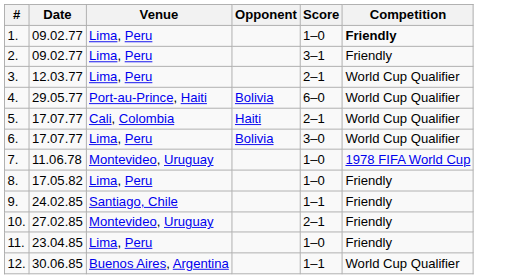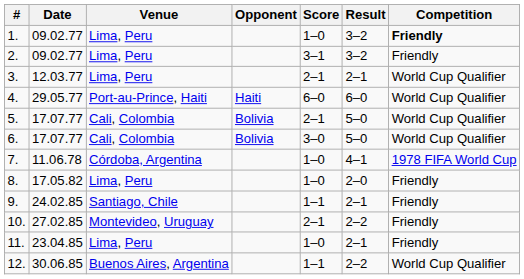+ column: Result | 3–2 | 3–2 | 2–1 | 6–0 | 5–0 | 5–0 | 4–1 | 2–0 | 2–1 | 2–2 | 2–1 | 2–2
4. | Opponent: Bolivia -> Haiti
5. | Opponent: Haiti -> Bolivia
6. | Venue: Lima, Peru -> Cali, Colombia
7. | Venue: Montevideo, Uruguay -> Córdoba, Argentina
